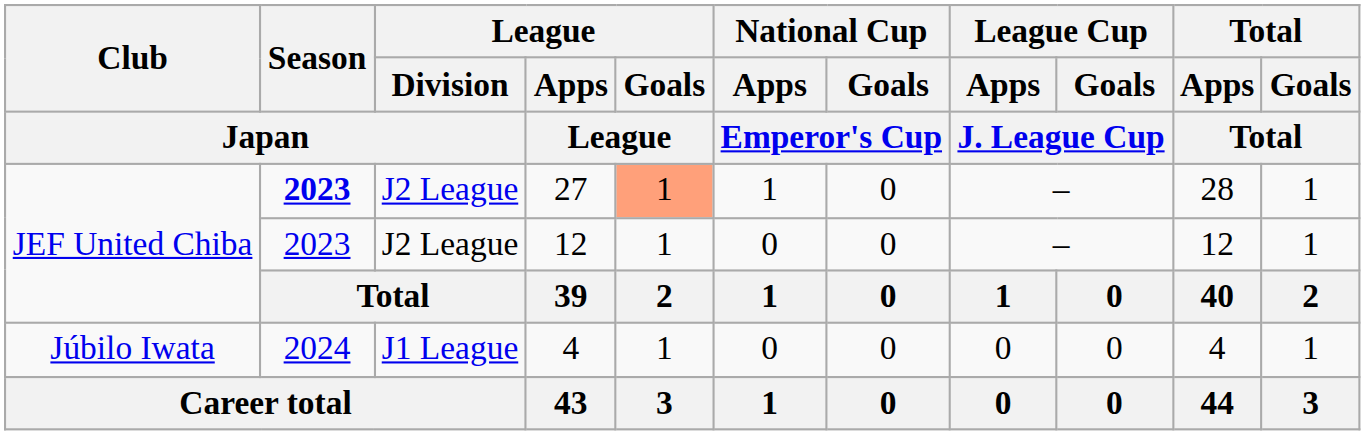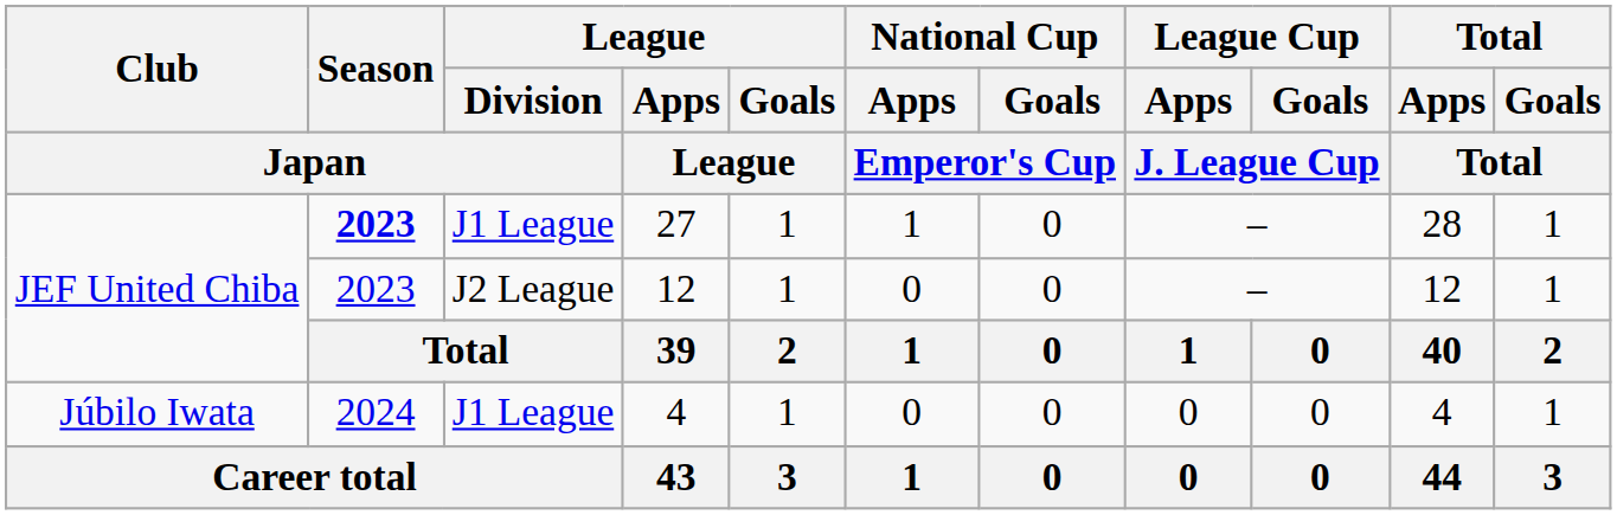27 | League / Division / Japan: J2 League -> J1 League
27 | League / Goals / League: lightsalmon background -> no background
